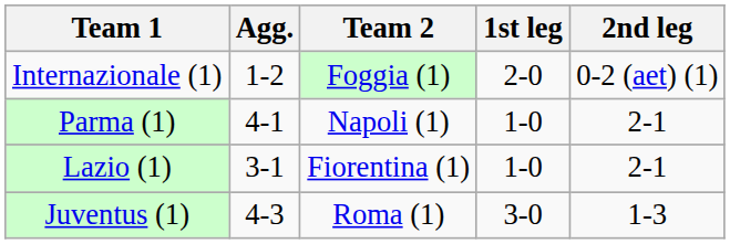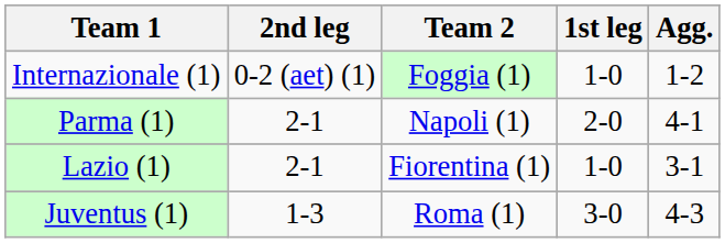columns swapped: Agg. <-> 2nd leg
Internazionale (1) | 1st leg: 2-0 -> 1-0
Parma (1) | 1st leg: 1-0 -> 2-0
